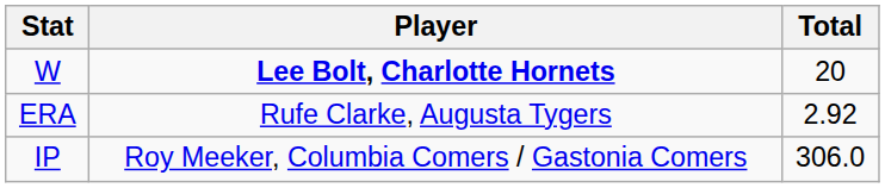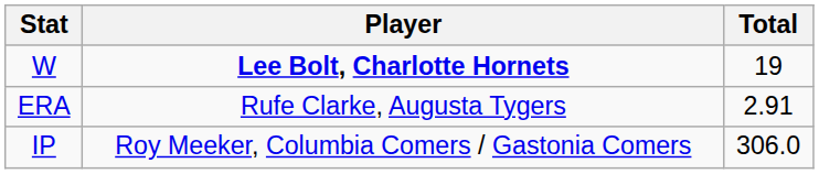W | Total: 20 -> 19
ERA | Total: 2.92 -> 2.91
